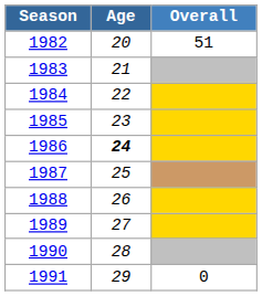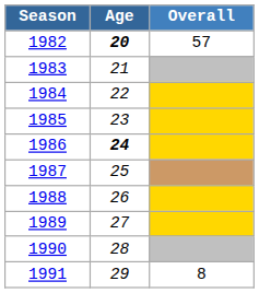1982 | Age: normal -> bold
1982 | Overall: 51 -> 57
1991 | Overall: 0 -> 8
